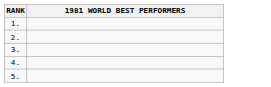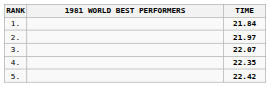+ column: TIME | 21.84 | 21.97 | 22.07 | 22.35 | 22.42
